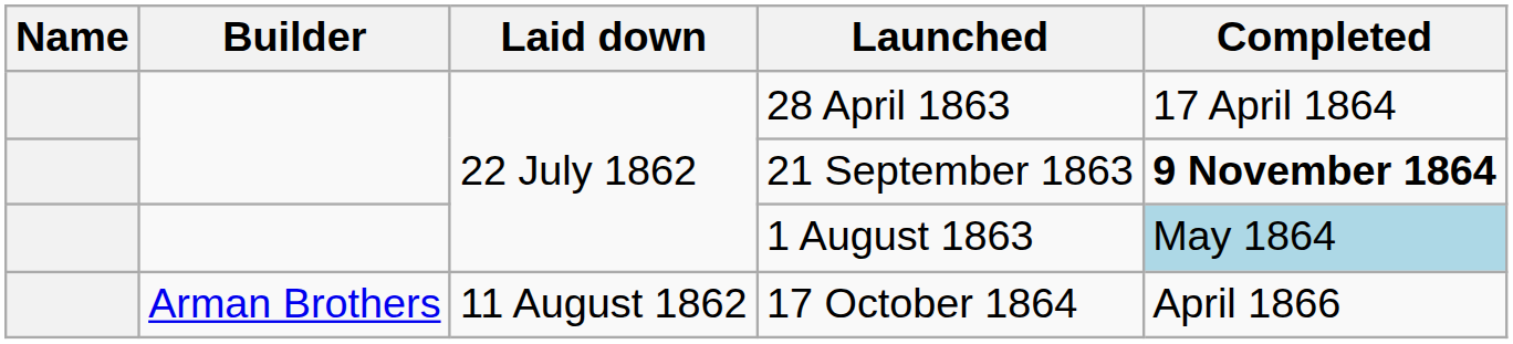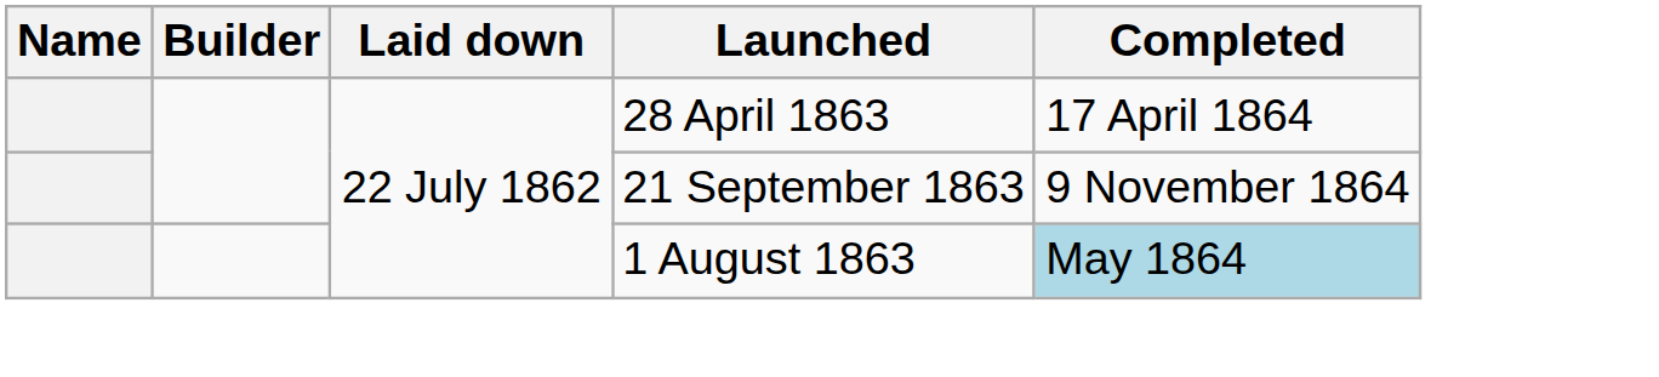21 September 1863 | Completed: bold -> normal
- row: Arman Brothers | 11 August 1862 | 17 October 1864 | April 1866
